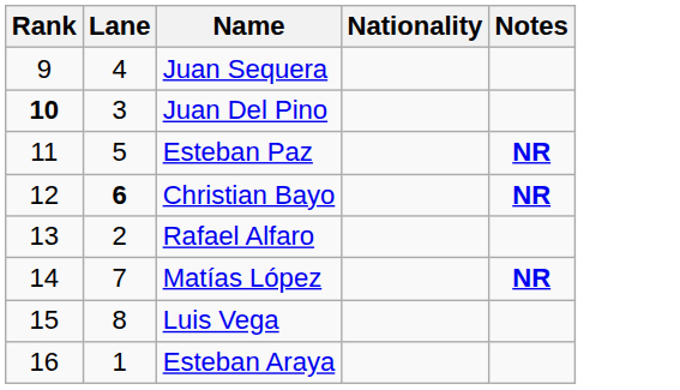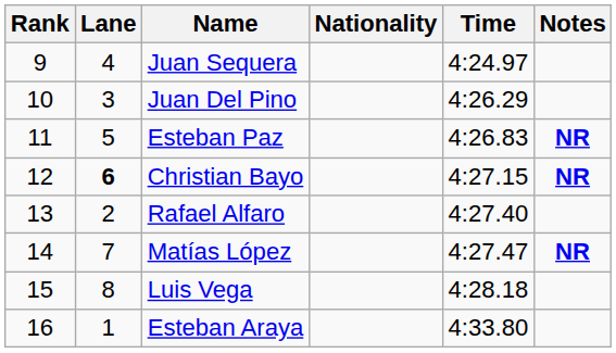+ column: Time | 4:24.97 | 4:26.29 | 4:26.83 | 4:27.15 | 4:27.40 | 4:27.47 | 4:28.18 | 4:33.80
Juan Del Pino | Rank: bold -> normal
